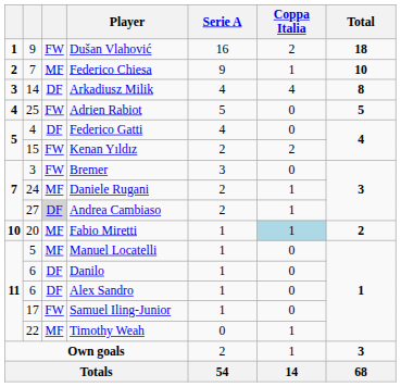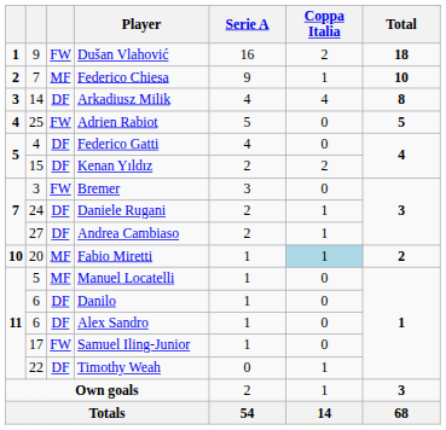Kenan Yıldız | column 3: FW -> DF
Daniele Rugani | column 3: MF -> DF
Andrea Cambiaso | column 3: lightgrey background -> no background
Timothy Weah | column 3: MF -> DF
